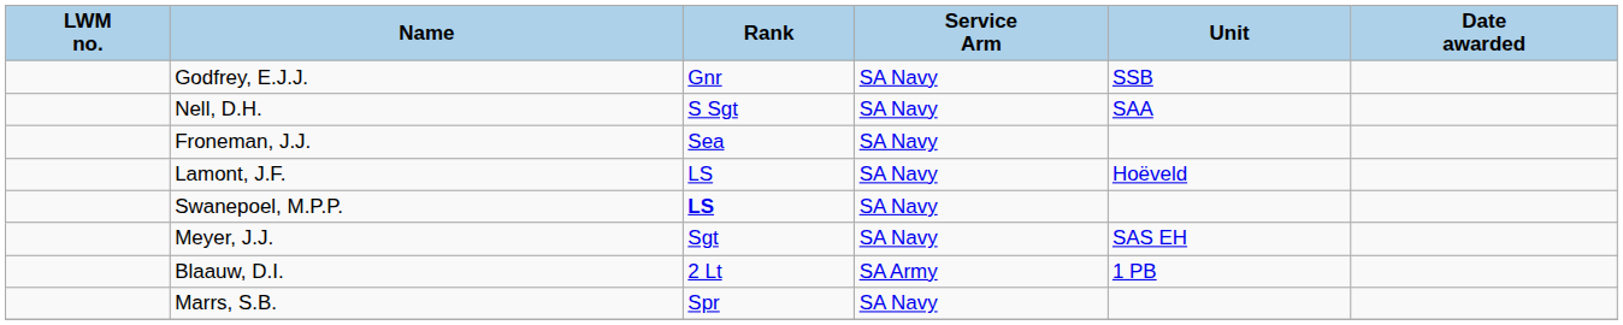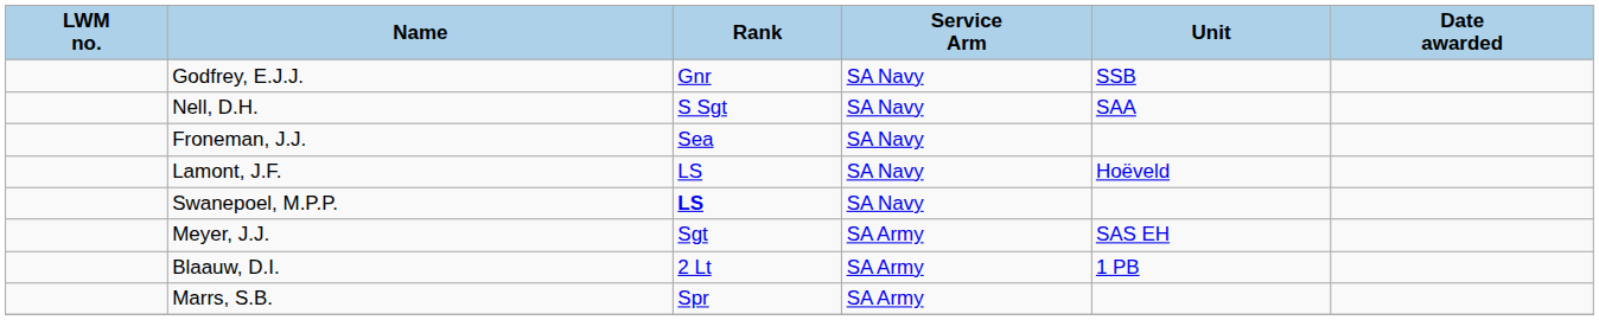Meyer, J.J. | Service Arm: SA Navy -> SA Army
Marrs, S.B. | Service Arm: SA Navy -> SA Army
